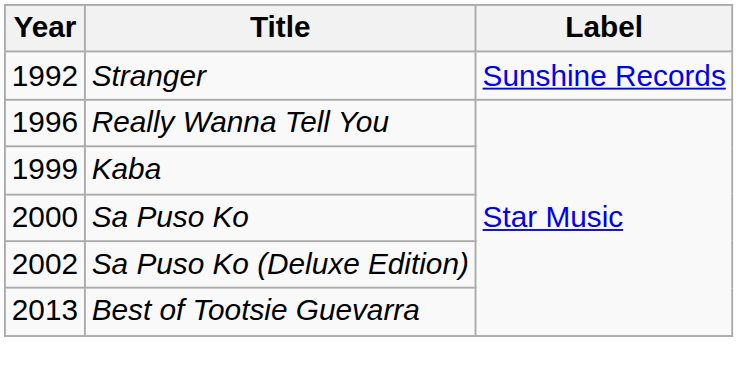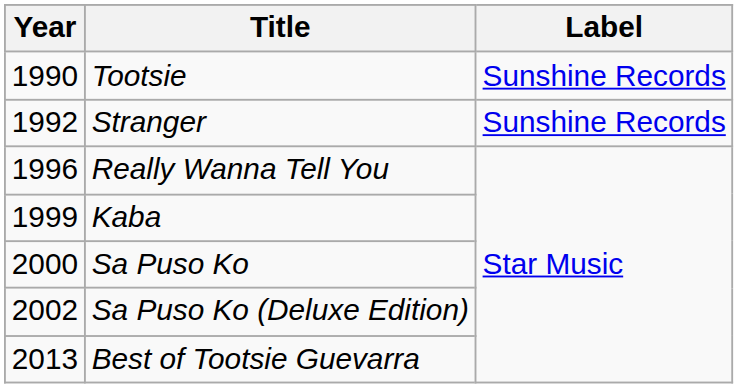+ row: 1990 | Tootsie | Sunshine Records
